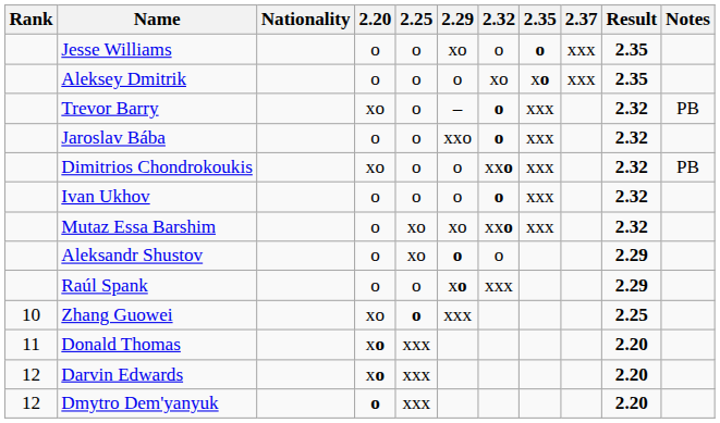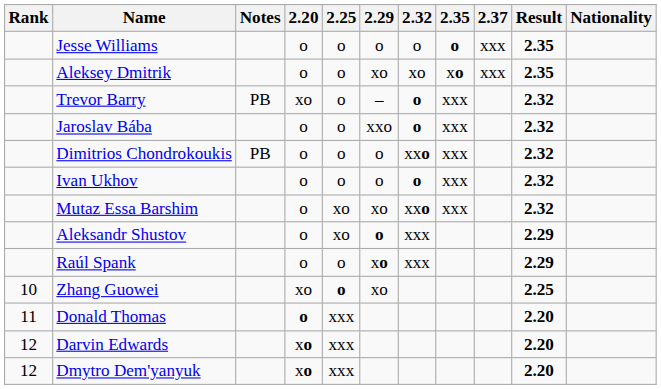columns swapped: Nationality <-> Notes
Jesse Williams | 2.29: xo -> o
Aleksey Dmitrik | 2.29: o -> xo
Dimitrios Chondrokoukis | 2.20: xo -> o
Aleksandr Shustov | 2.32: o -> xxx
Zhang Guowei | 2.29: xxx -> xo
Donald Thomas | 2.20: xo -> o
Dmytro Dem'yanyuk | 2.20: o -> xo
